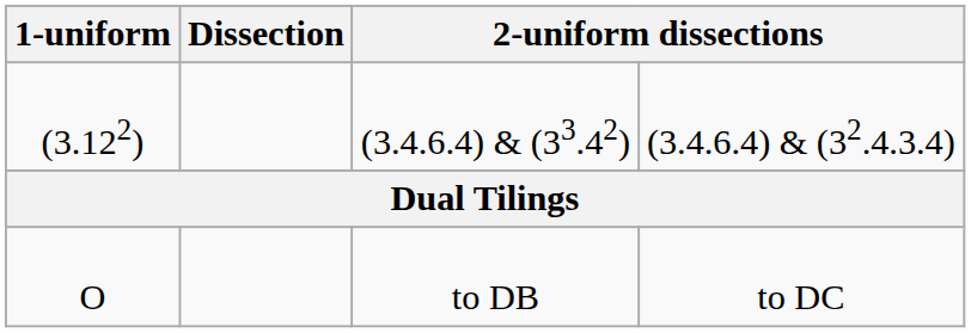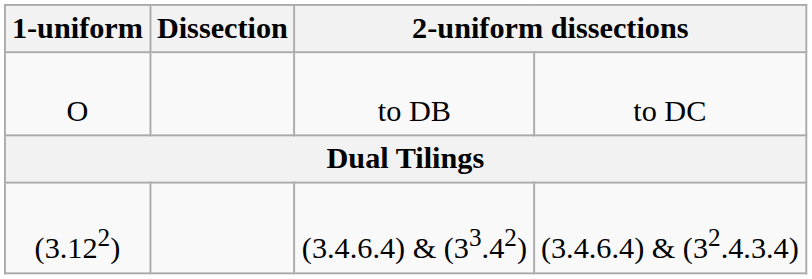rows swapped: (3.4.6.4) & (33.42) <-> to DB
